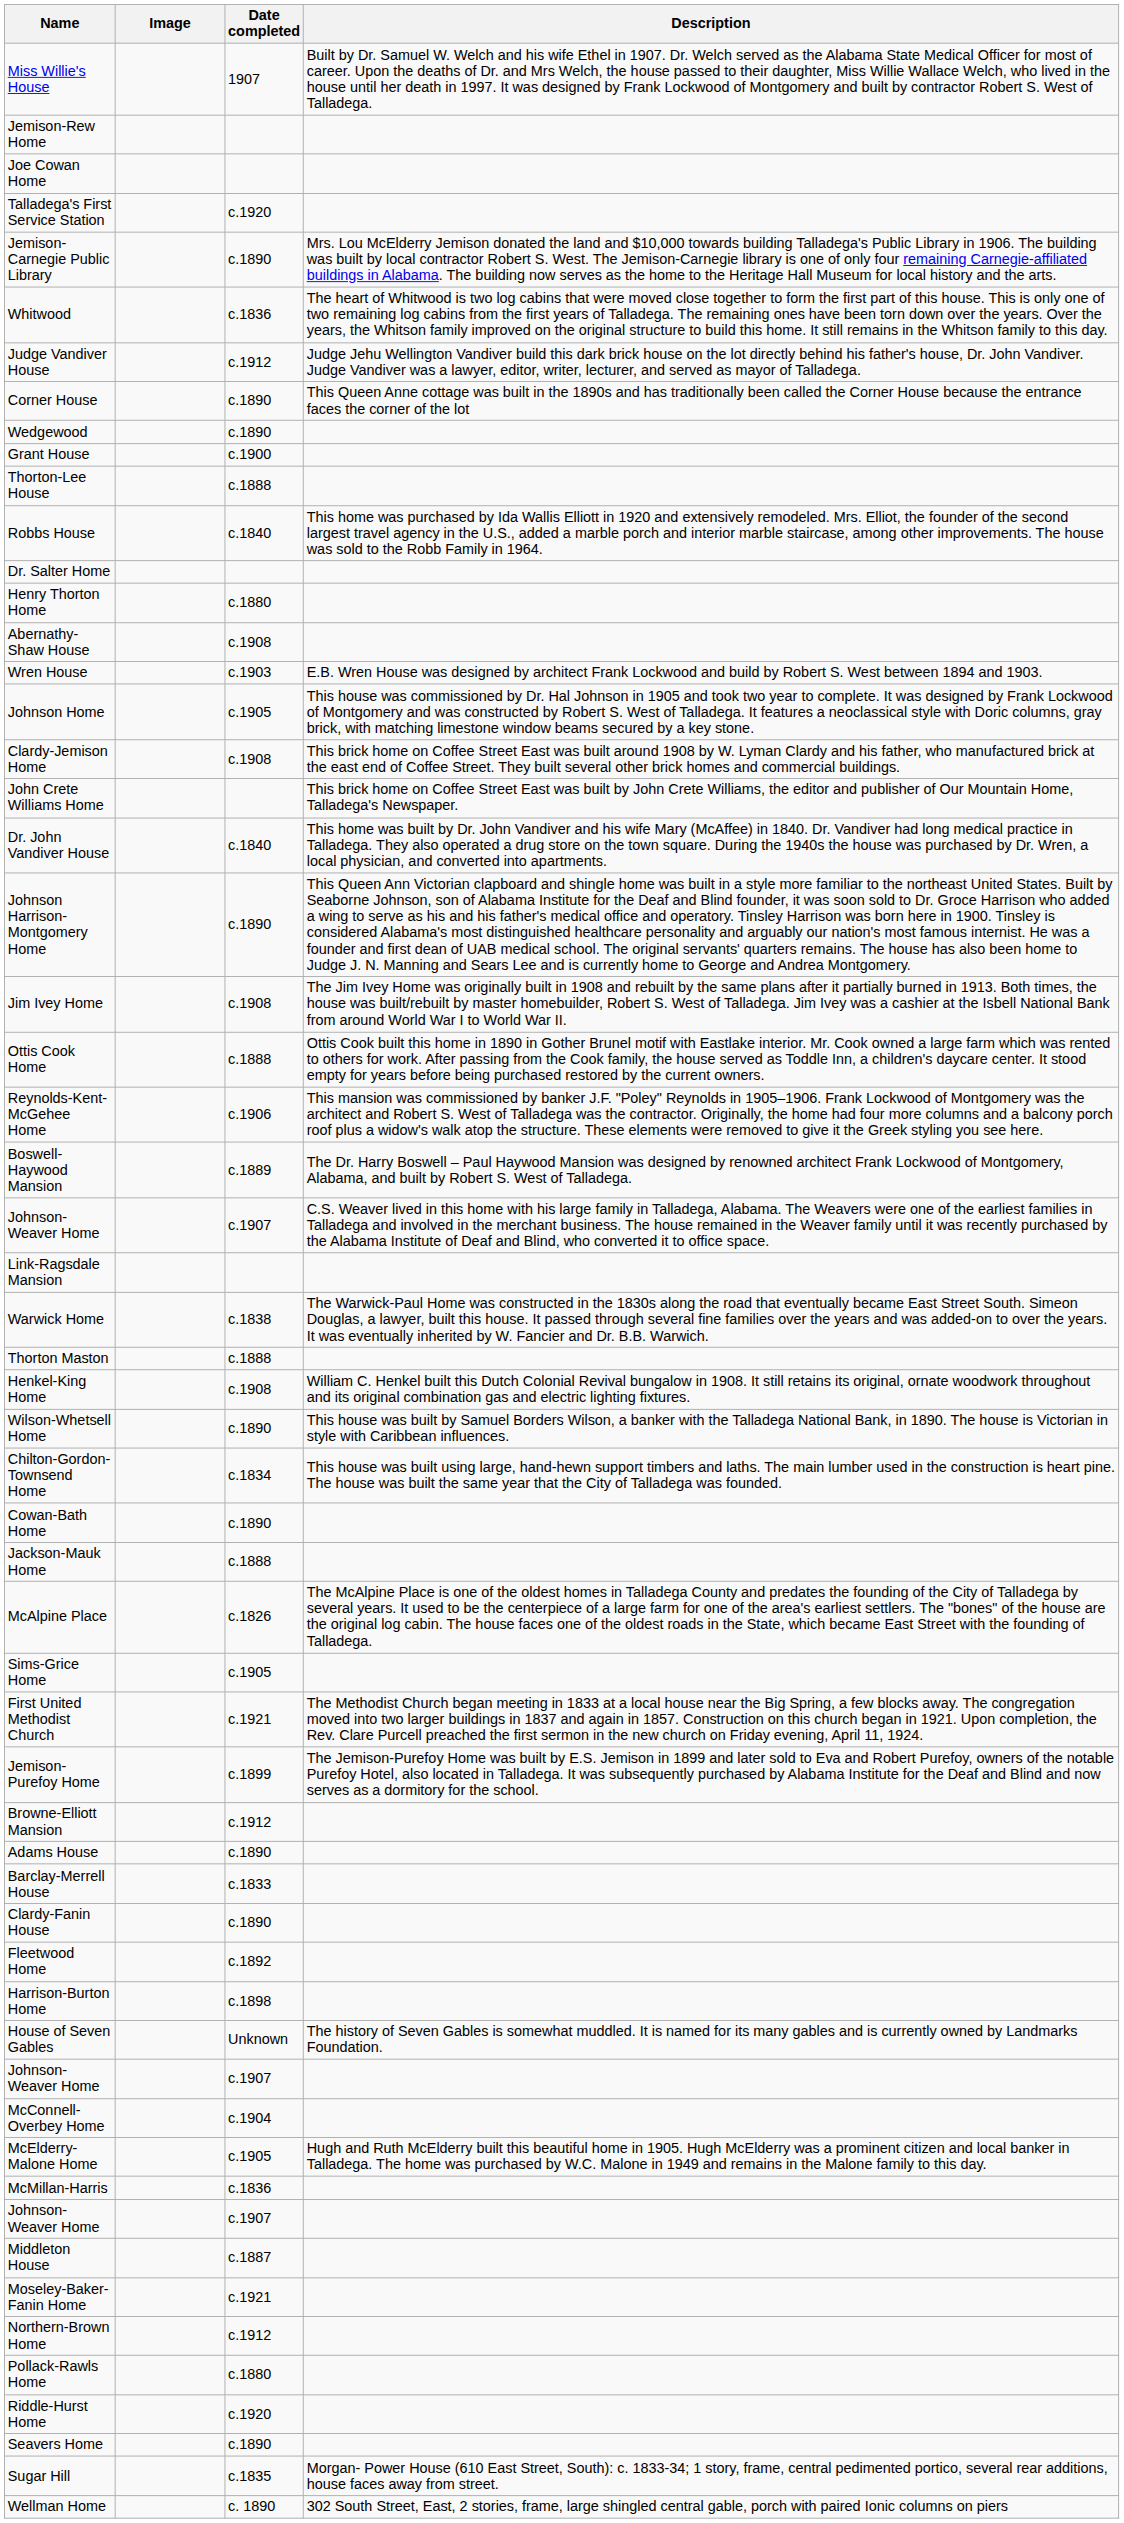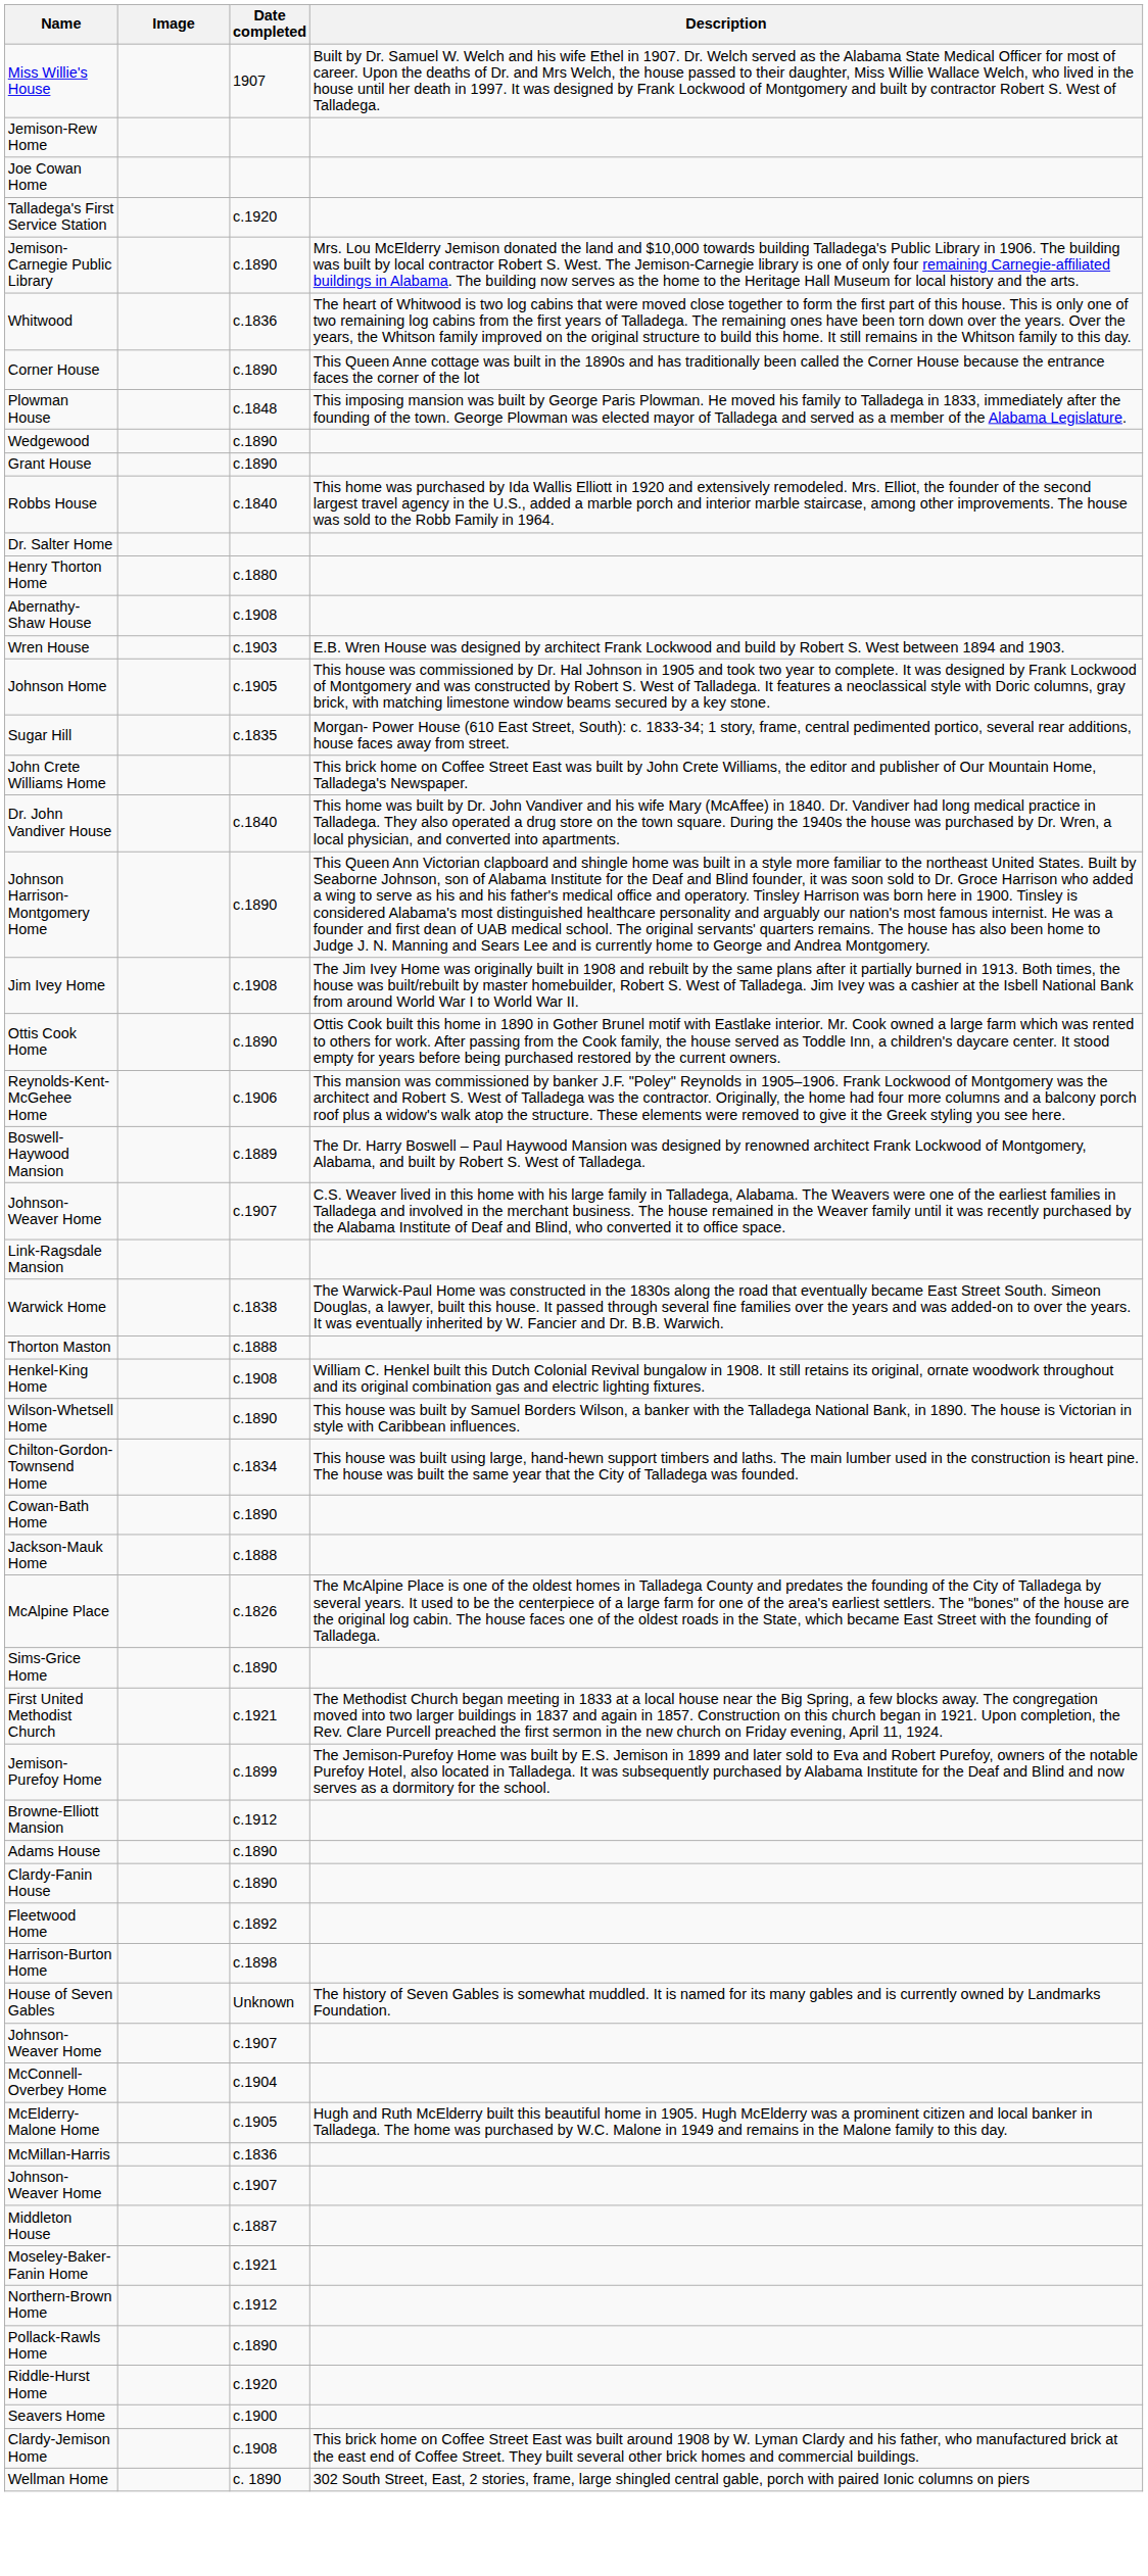- row: Judge Vandiver House | c.1912 | Judge Jehu Wellington Vandiver build this dark brick house on the lot directly behind his father's house, Dr. John Vandiver. Judge Vandiver was a lawyer, editor, writer, lecturer, and served as mayor of Talladega.
+ row: Plowman House | c.1848 | This imposing mansion was built by George Paris Plowman. He moved his family to Talladega in 1833, immediately after the founding of the town. George Plowman was elected mayor of Talladega and served as a member of the Alabama Legislature.
Grant House | Date completed: c.1900 -> c.1890
- row: Thorton-Lee House | c.1888
rows swapped: Clardy-Jemison Home <-> Sugar Hill
Ottis Cook Home | Date completed: c.1888 -> c.1890
Sims-Grice Home | Date completed: c.1905 -> c.1890
- row: Barclay-Merrell House | c.1833
Pollack-Rawls Home | Date completed: c.1880 -> c.1890
Seavers Home | Date completed: c.1890 -> c.1900
